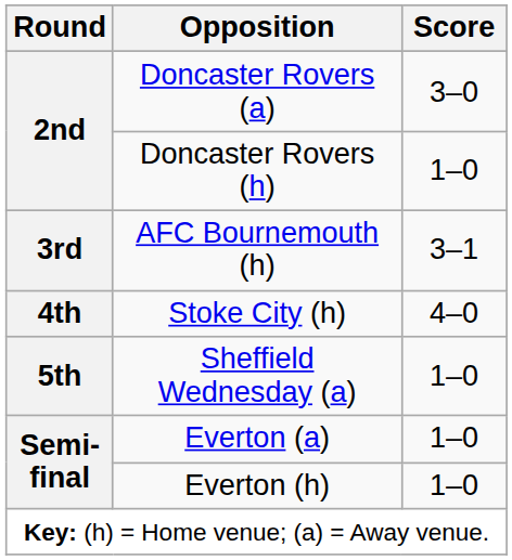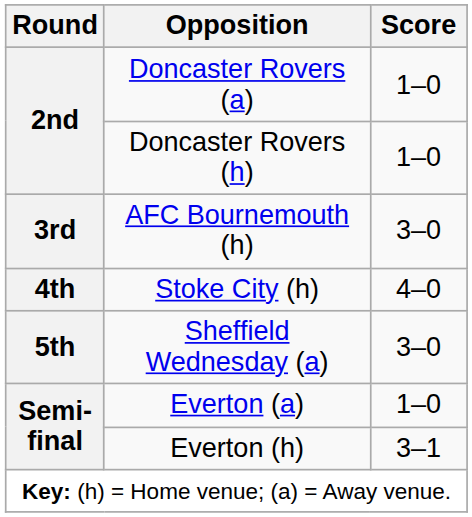Doncaster Rovers (a) | Score: 3–0 -> 1–0
AFC Bournemouth (h) | Score: 3–1 -> 3–0
Sheffield Wednesday (a) | Score: 1–0 -> 3–0
Everton (h) | Score: 1–0 -> 3–1
